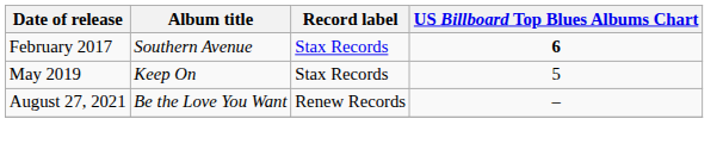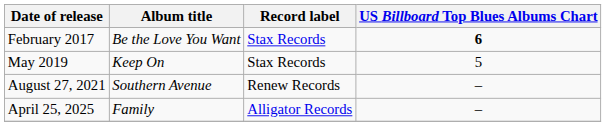February 2017 | Album title: Southern Avenue -> Be the Love You Want
August 27, 2021 | Album title: Be the Love You Want -> Southern Avenue
+ row: April 25, 2025 | Family | Alligator Records | –
